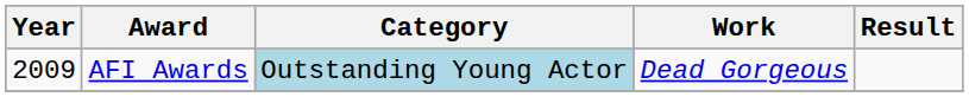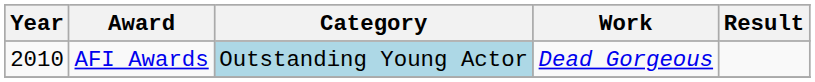AFI Awards | Year: 2009 -> 2010
